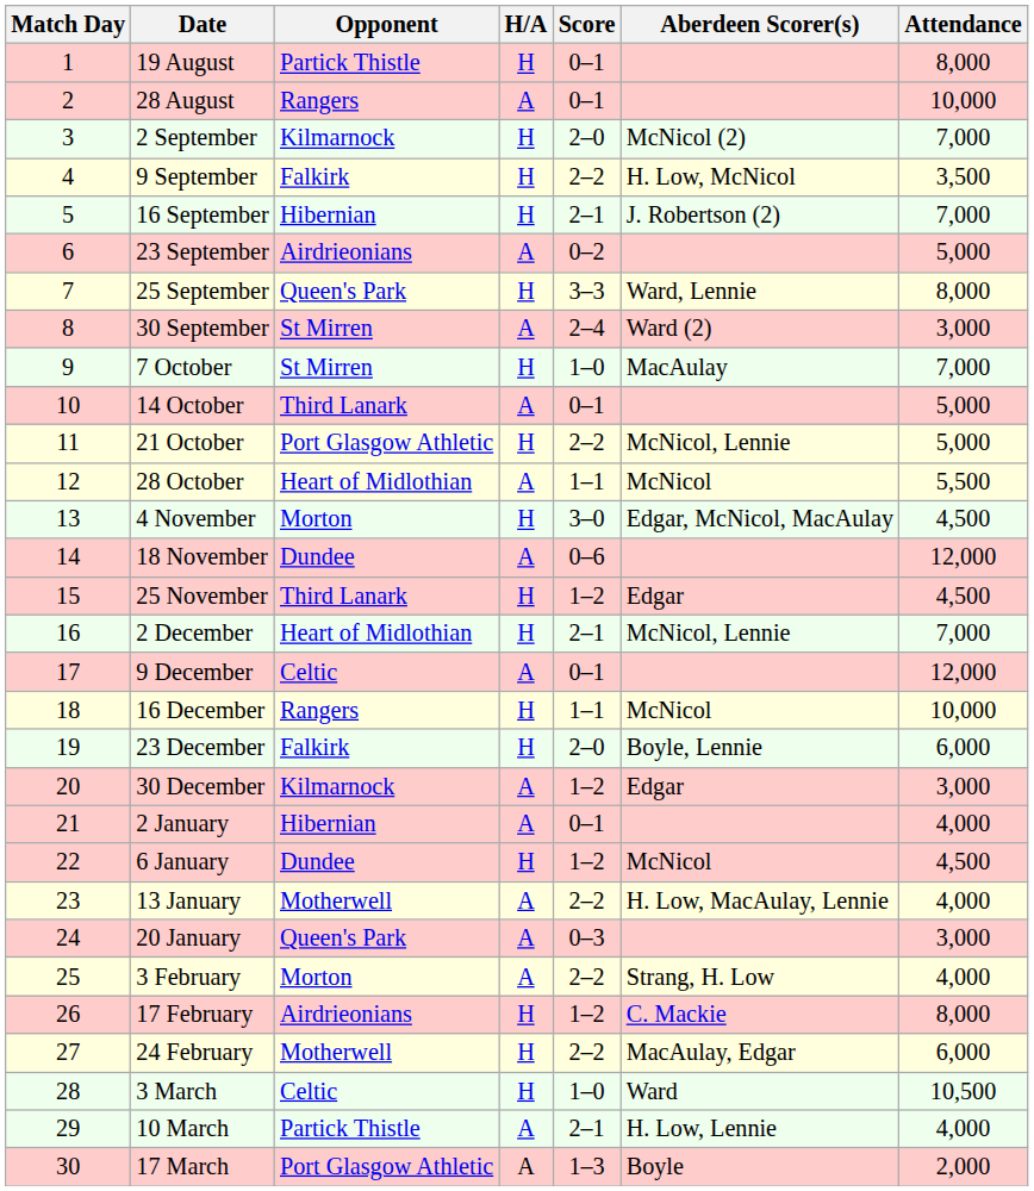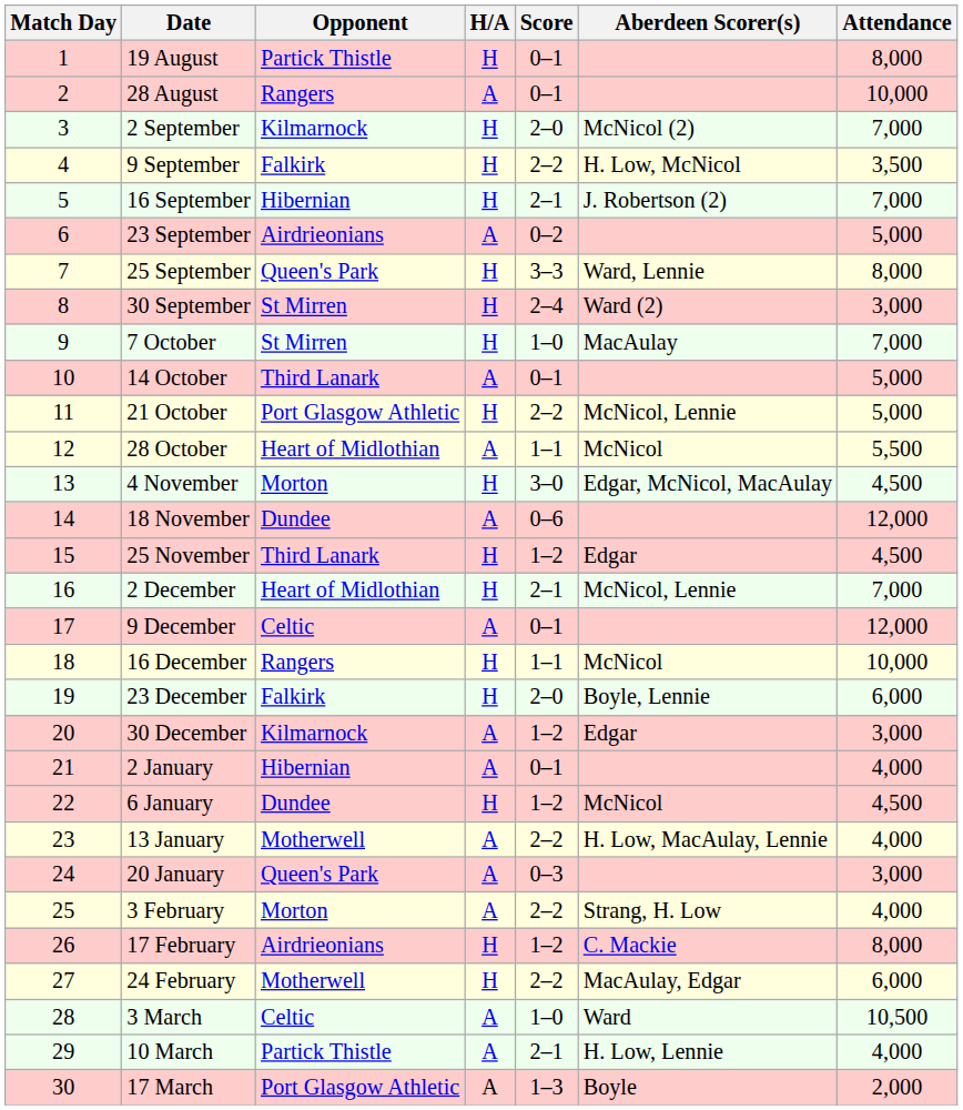30 September | H/A: A -> H
3 March | H/A: H -> A
